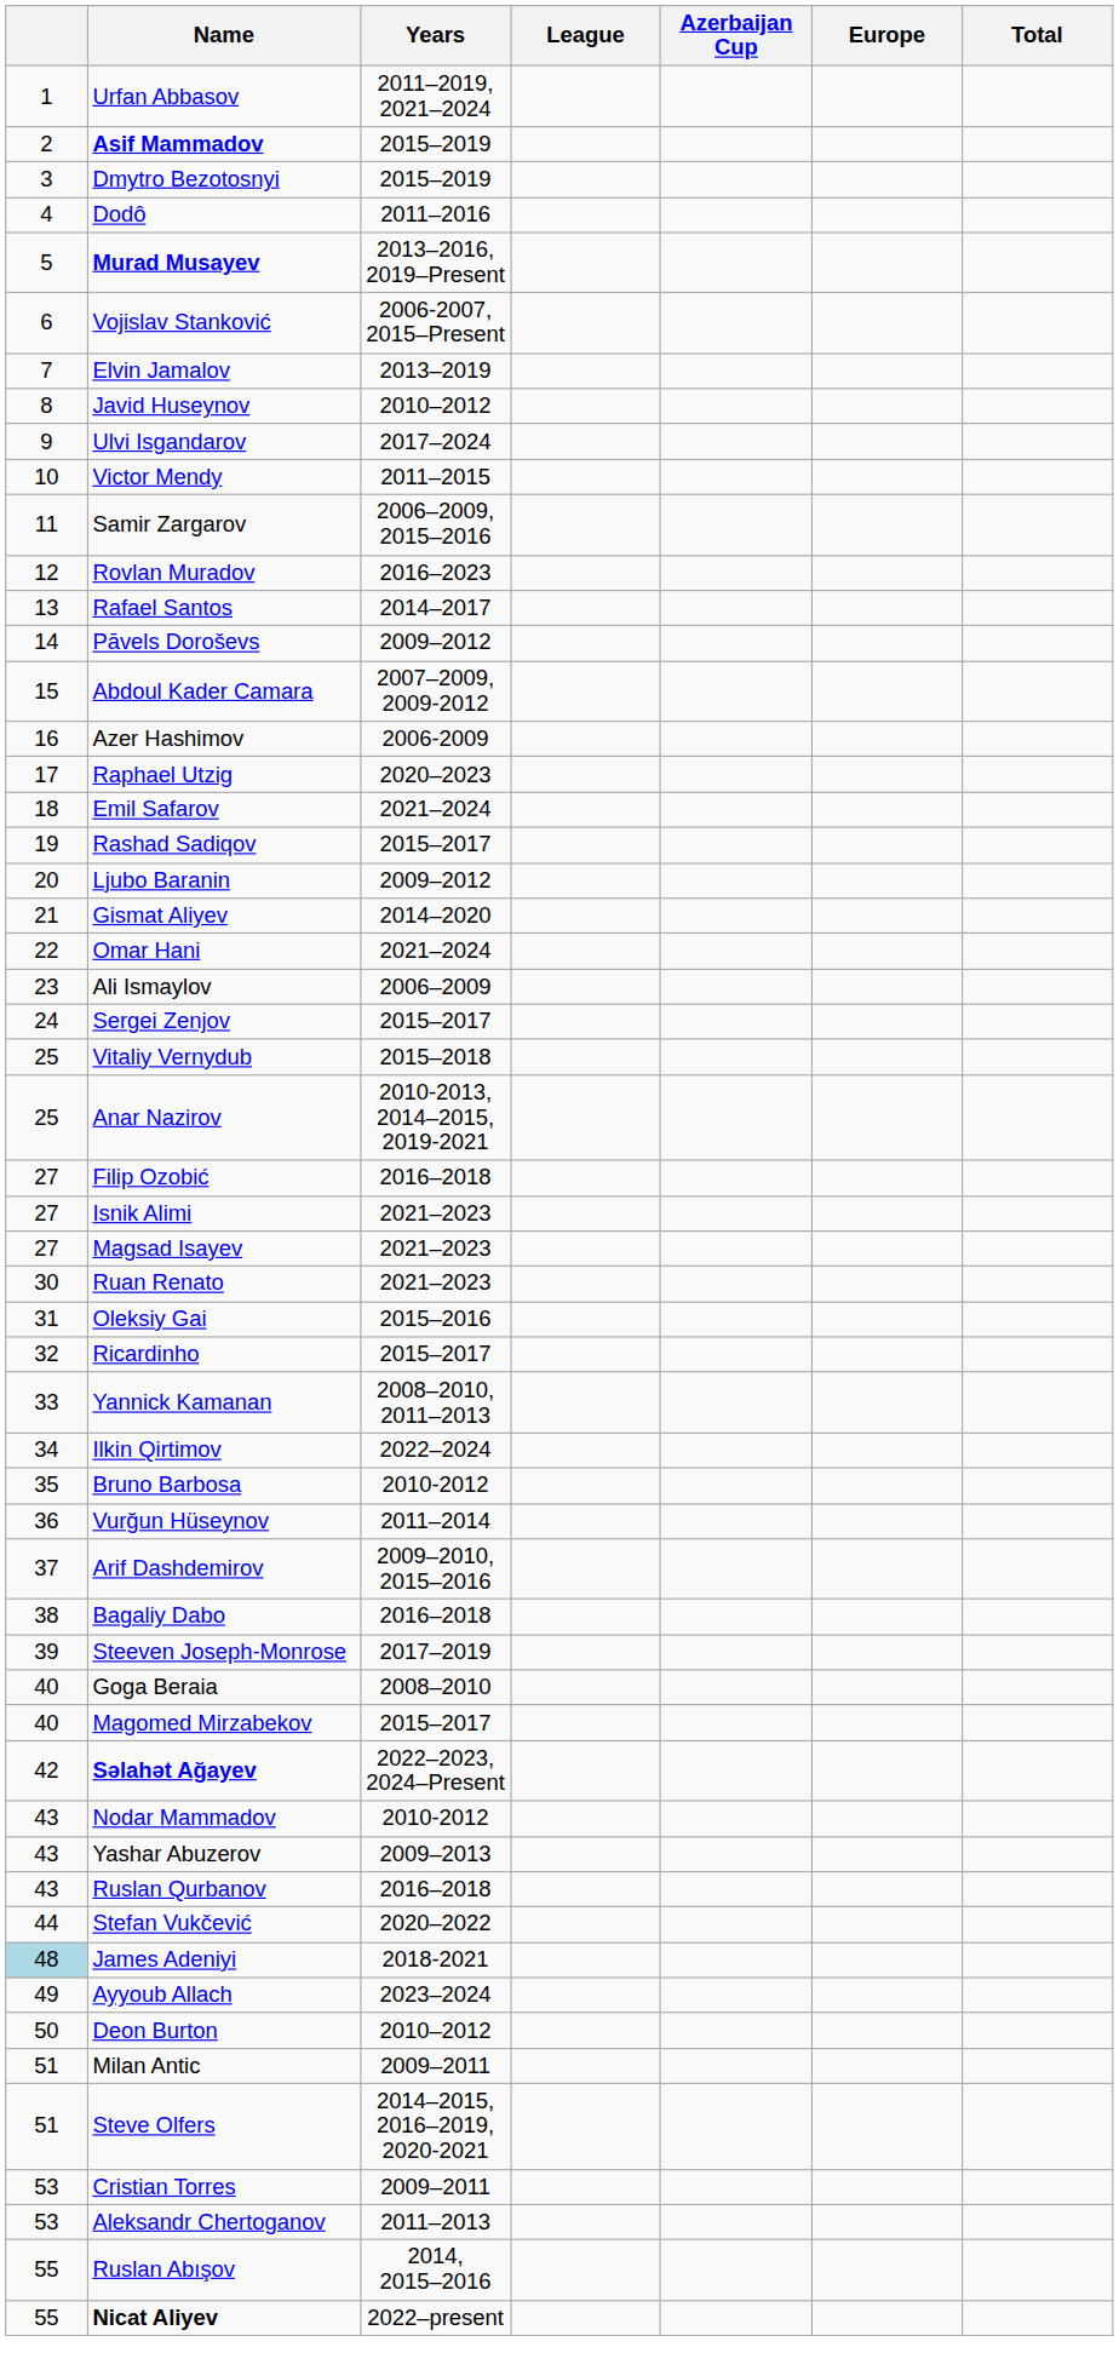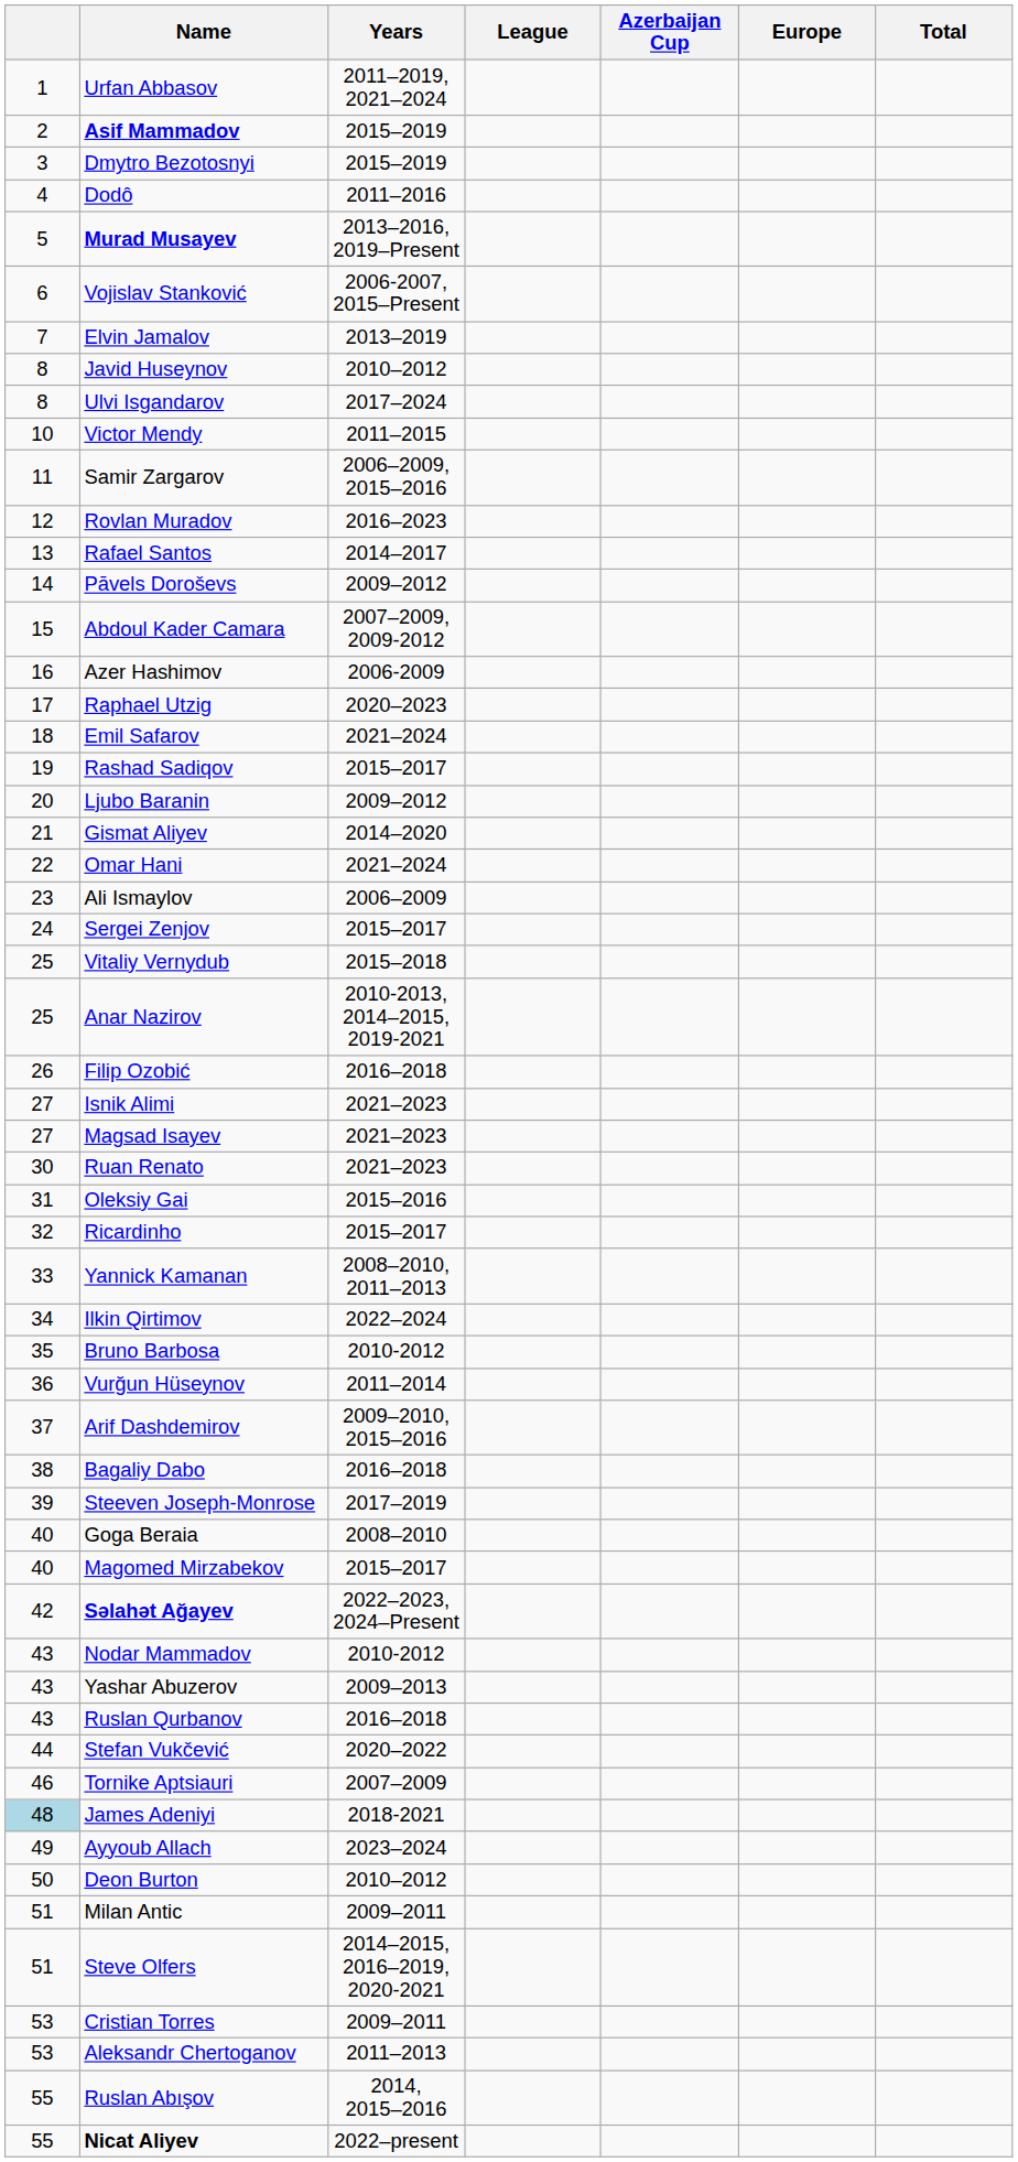Ulvi Isgandarov | column 1: 9 -> 8
Filip Ozobić | column 1: 27 -> 26
+ row: 46 | Tornike Aptsiauri | 2007–2009
